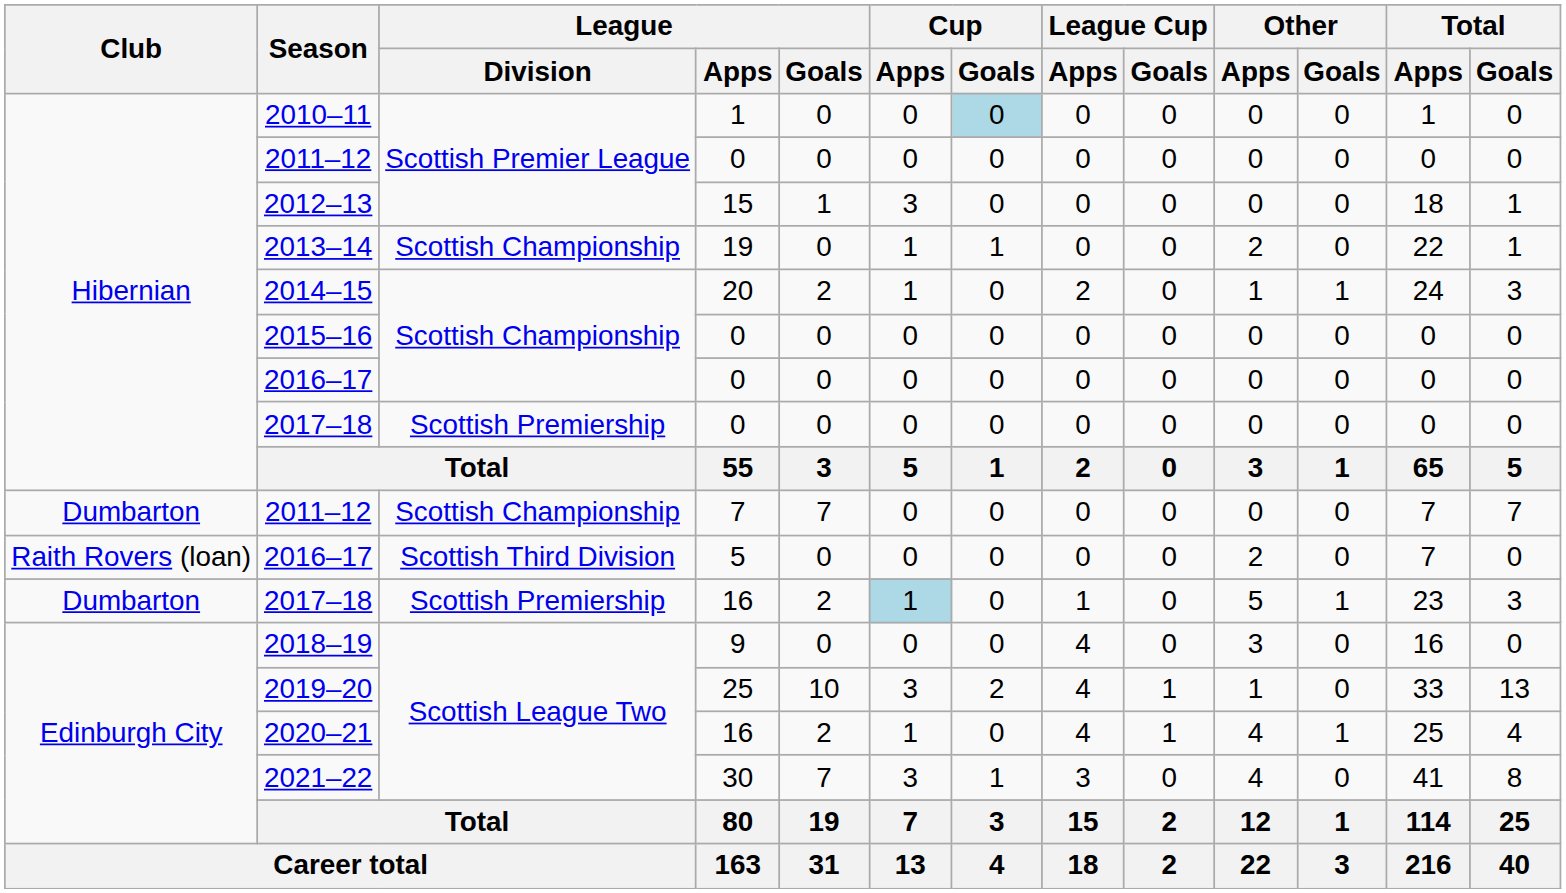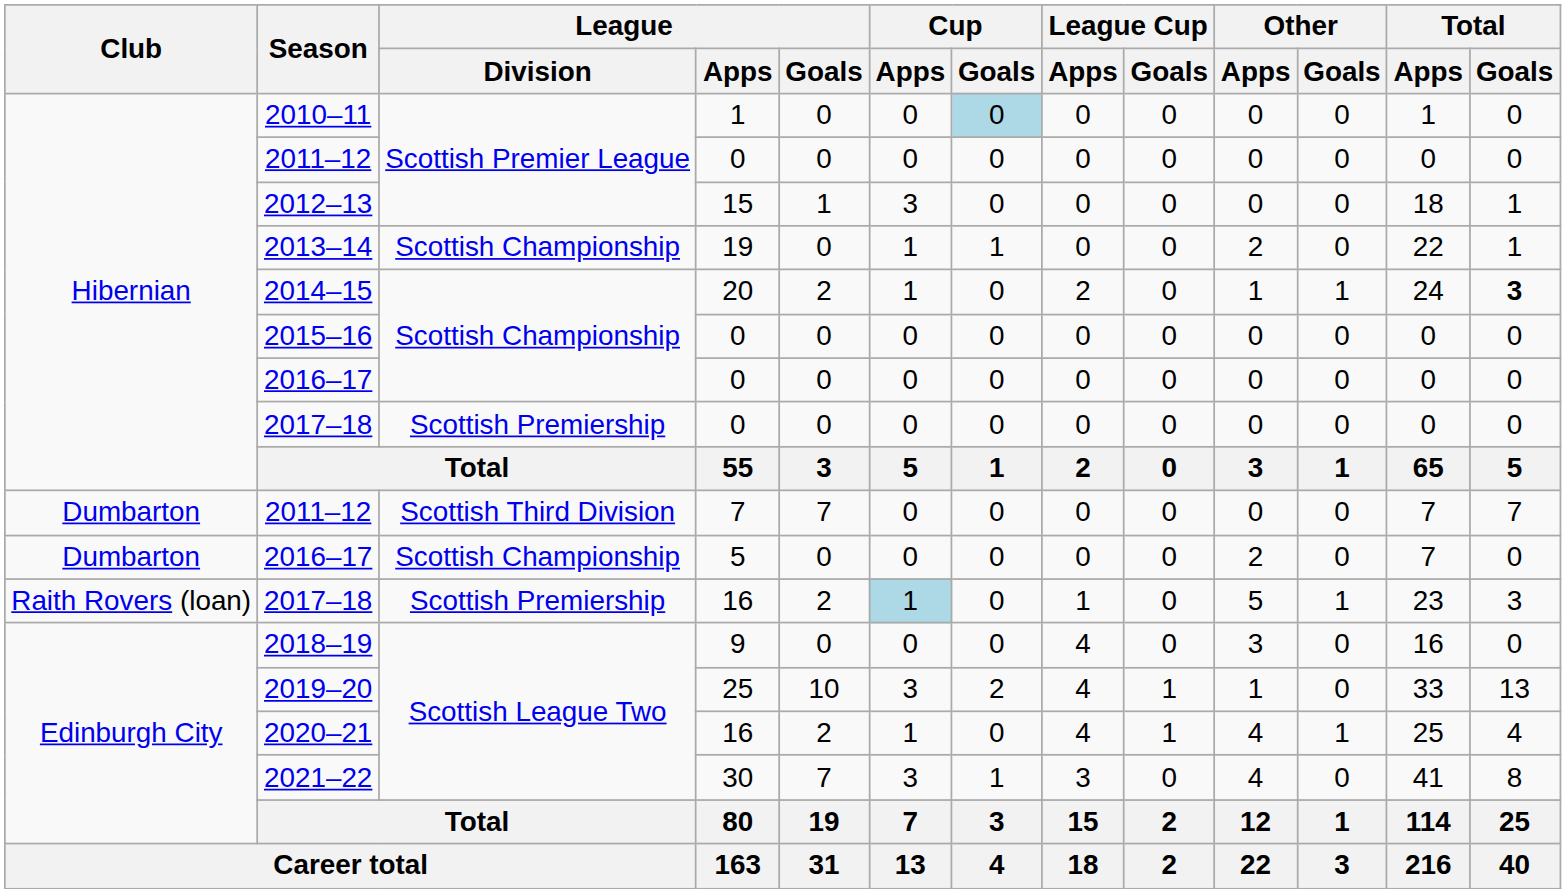2014–15 | Total / Goals: normal -> bold
2011–12 / 7 | League / Division: Scottish Championship -> Scottish Third Division
2016–17 / 5 | Club: Raith Rovers (loan) -> Dumbarton
2016–17 / 5 | League / Division: Scottish Third Division -> Scottish Championship
2017–18 / 16 | Club: Dumbarton -> Raith Rovers (loan)
